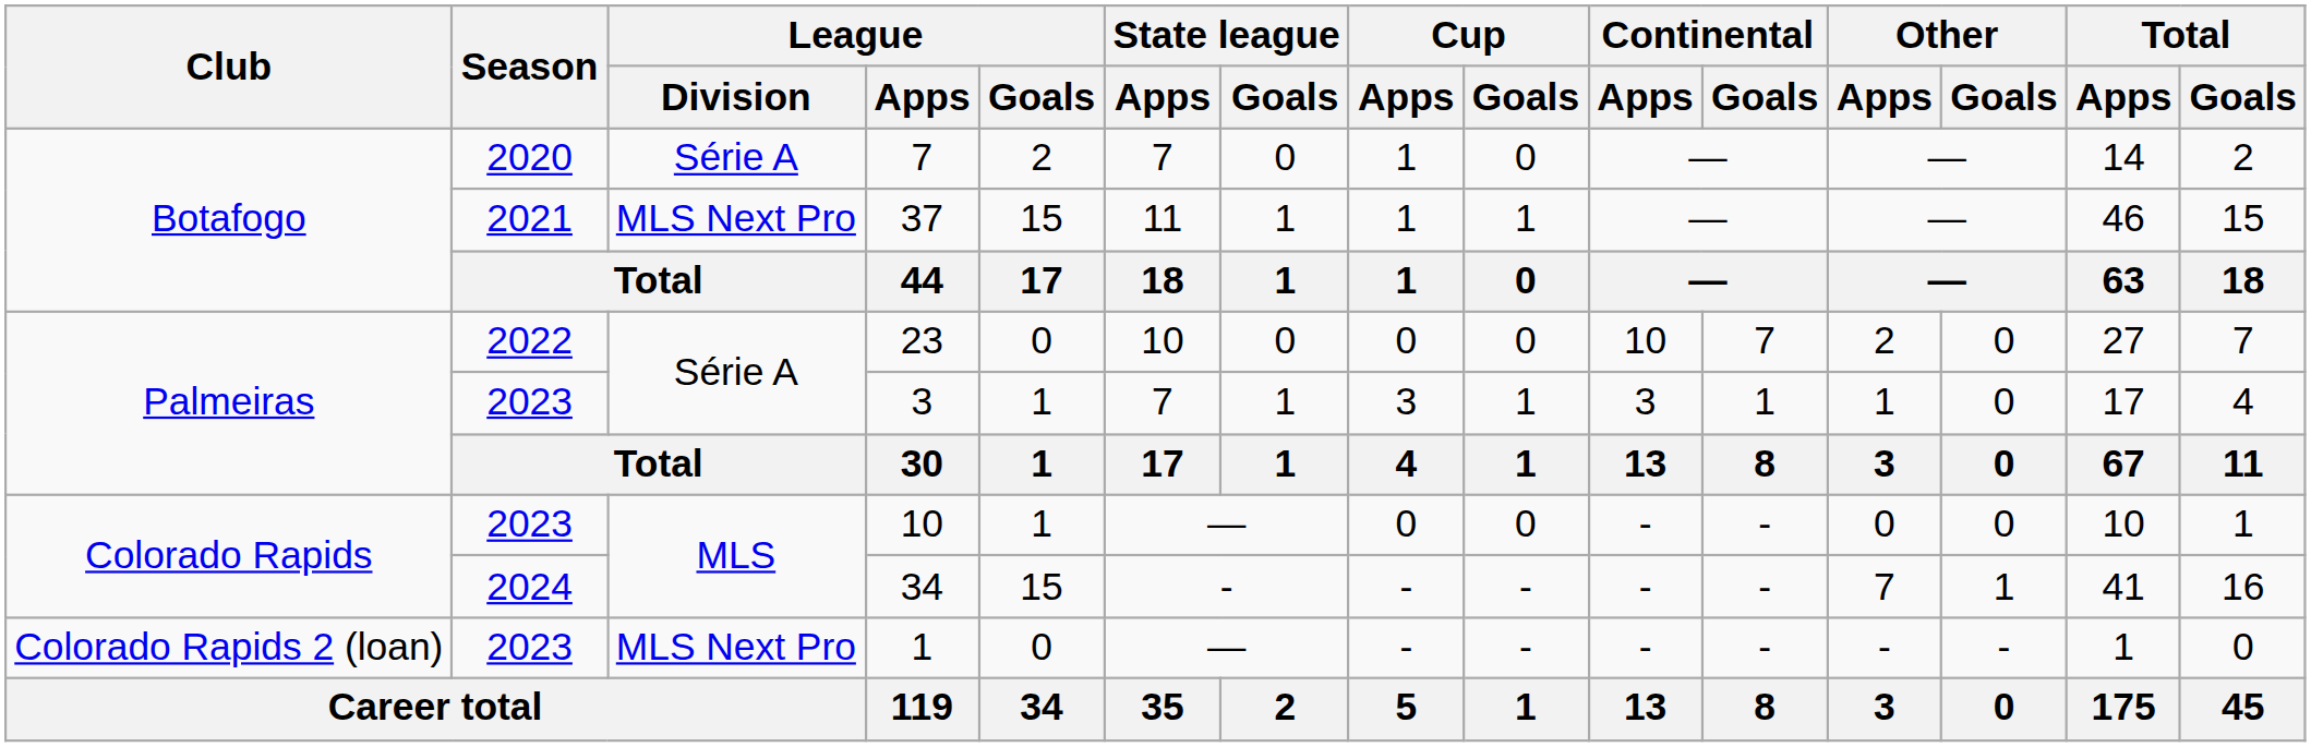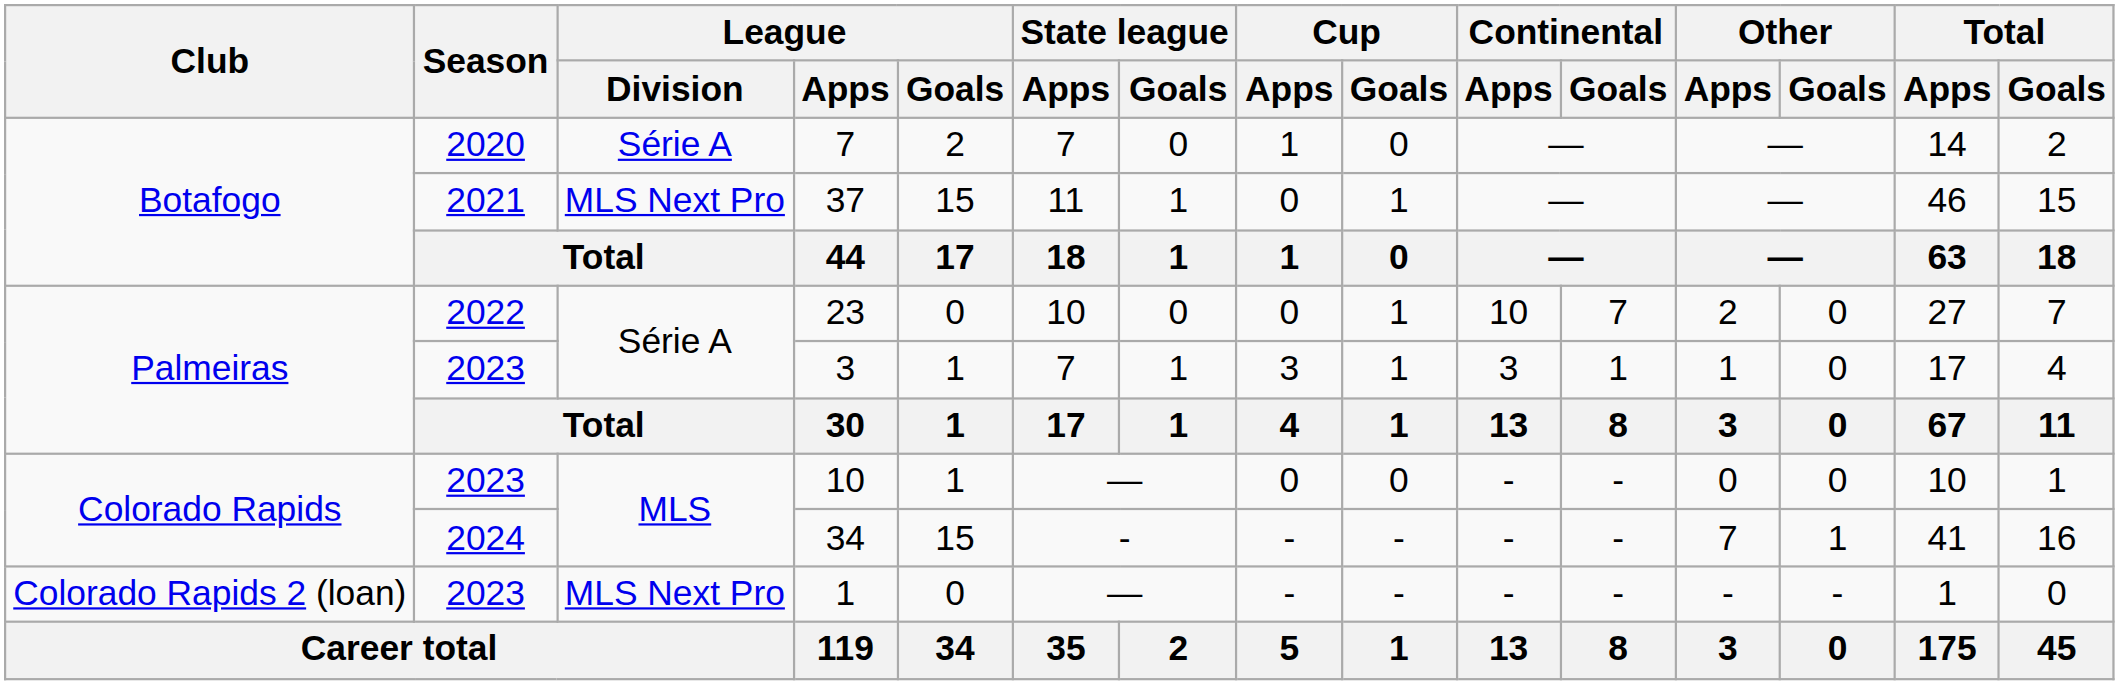37 | Cup / Apps: 1 -> 0
23 | Cup / Goals: 0 -> 1
